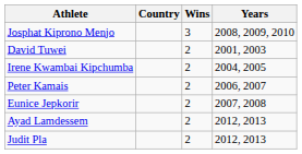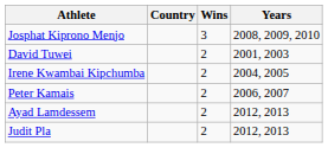- row: Eunice Jepkorir | 2 | 2007, 2008
